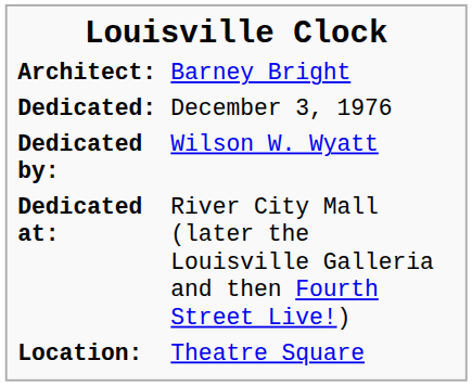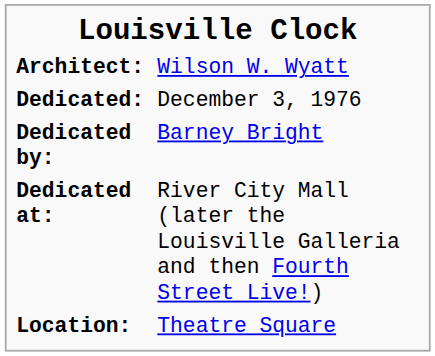Architect: | column 2: Barney Bright -> Wilson W. Wyatt
Dedicated by: | column 2: Wilson W. Wyatt -> Barney Bright
